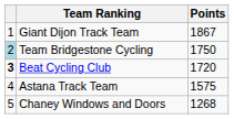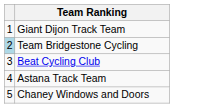- column: Points | 1867 | 1750 | 1720 | 1575 | 1268
Beat Cycling Club | column 1: bold -> normal
